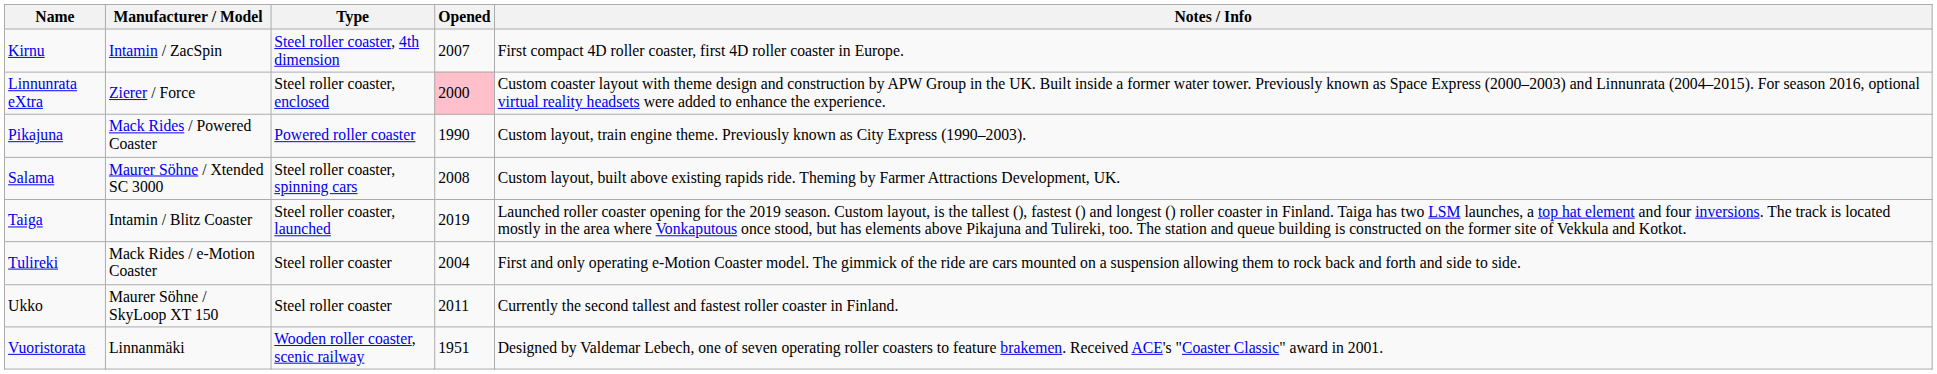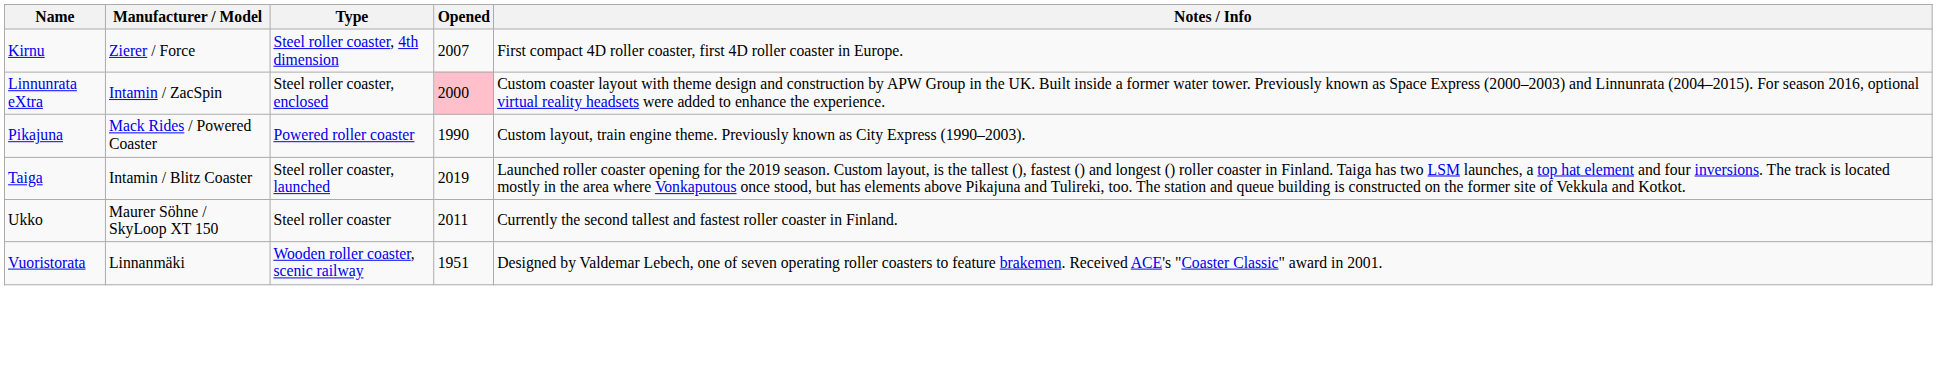Kirnu | Manufacturer / Model: Intamin / ZacSpin -> Zierer / Force
Linnunrata eXtra | Manufacturer / Model: Zierer / Force -> Intamin / ZacSpin
- row: Salama | Maurer Söhne / Xtended SC 3000 | Steel roller coaster, spinning cars | 2008 | Custom layout, built above existing rapids ride. Theming by Farmer Attractions Development, UK.
- row: Tulireki | Mack Rides / e-Motion Coaster | Steel roller coaster | 2004 | First and only operating e-Motion Coaster model. The gimmick of the ride are cars mounted on a suspension allowing them to rock back and forth and side to side.
